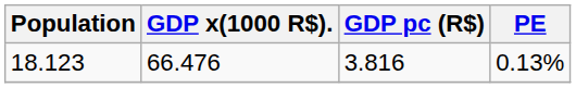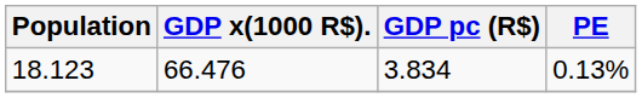18.123 | GDP pc (R$): 3.816 -> 3.834
